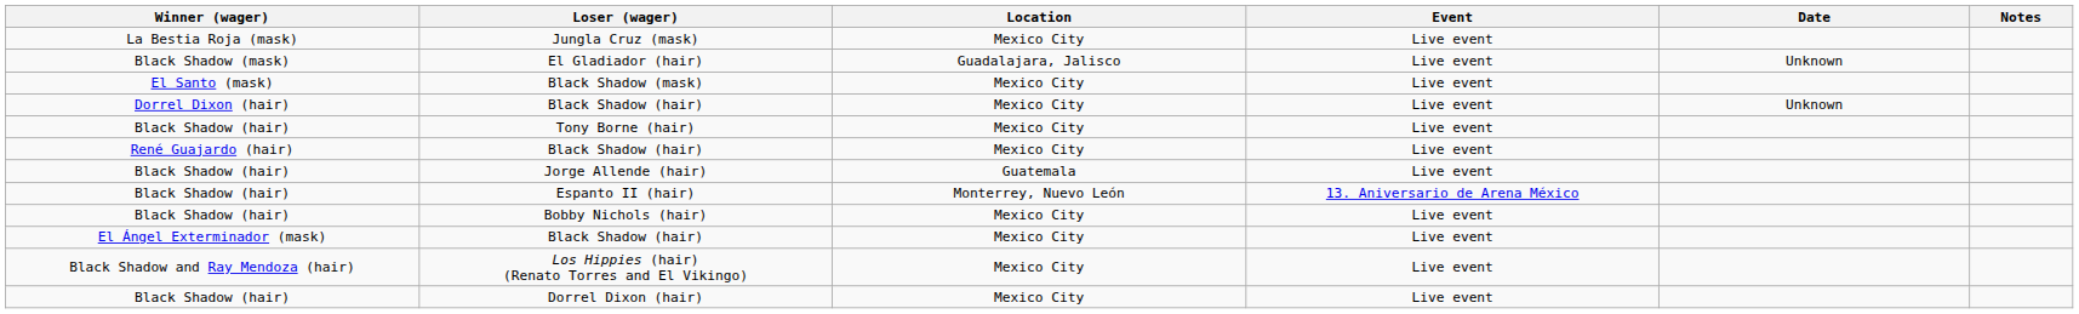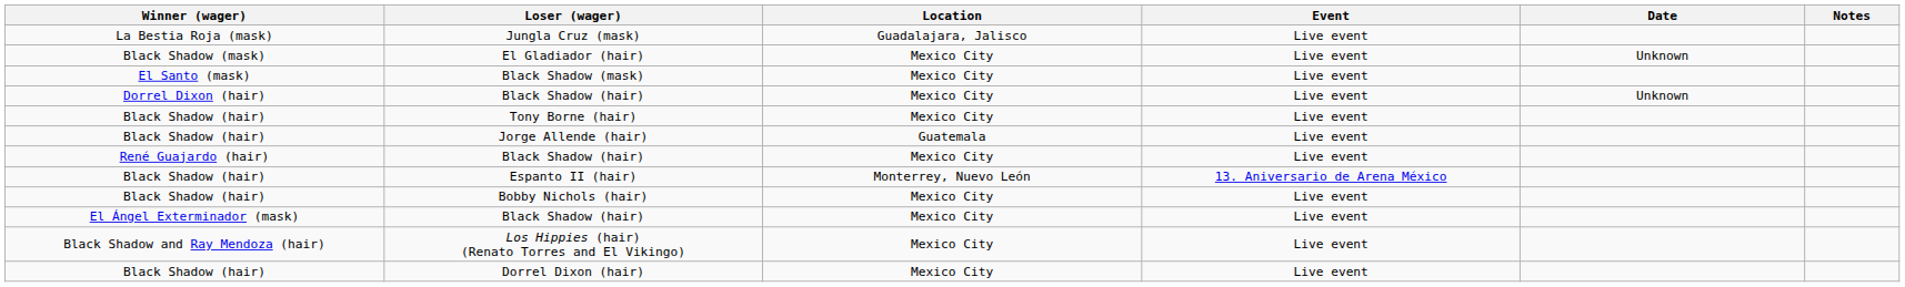Jungla Cruz (mask) | Location: Mexico City -> Guadalajara, Jalisco
El Gladiador (hair) | Location: Guadalajara, Jalisco -> Mexico City
rows swapped: Jorge Allende (hair) <-> René Guajardo (hair) / Black Shadow (hair)
